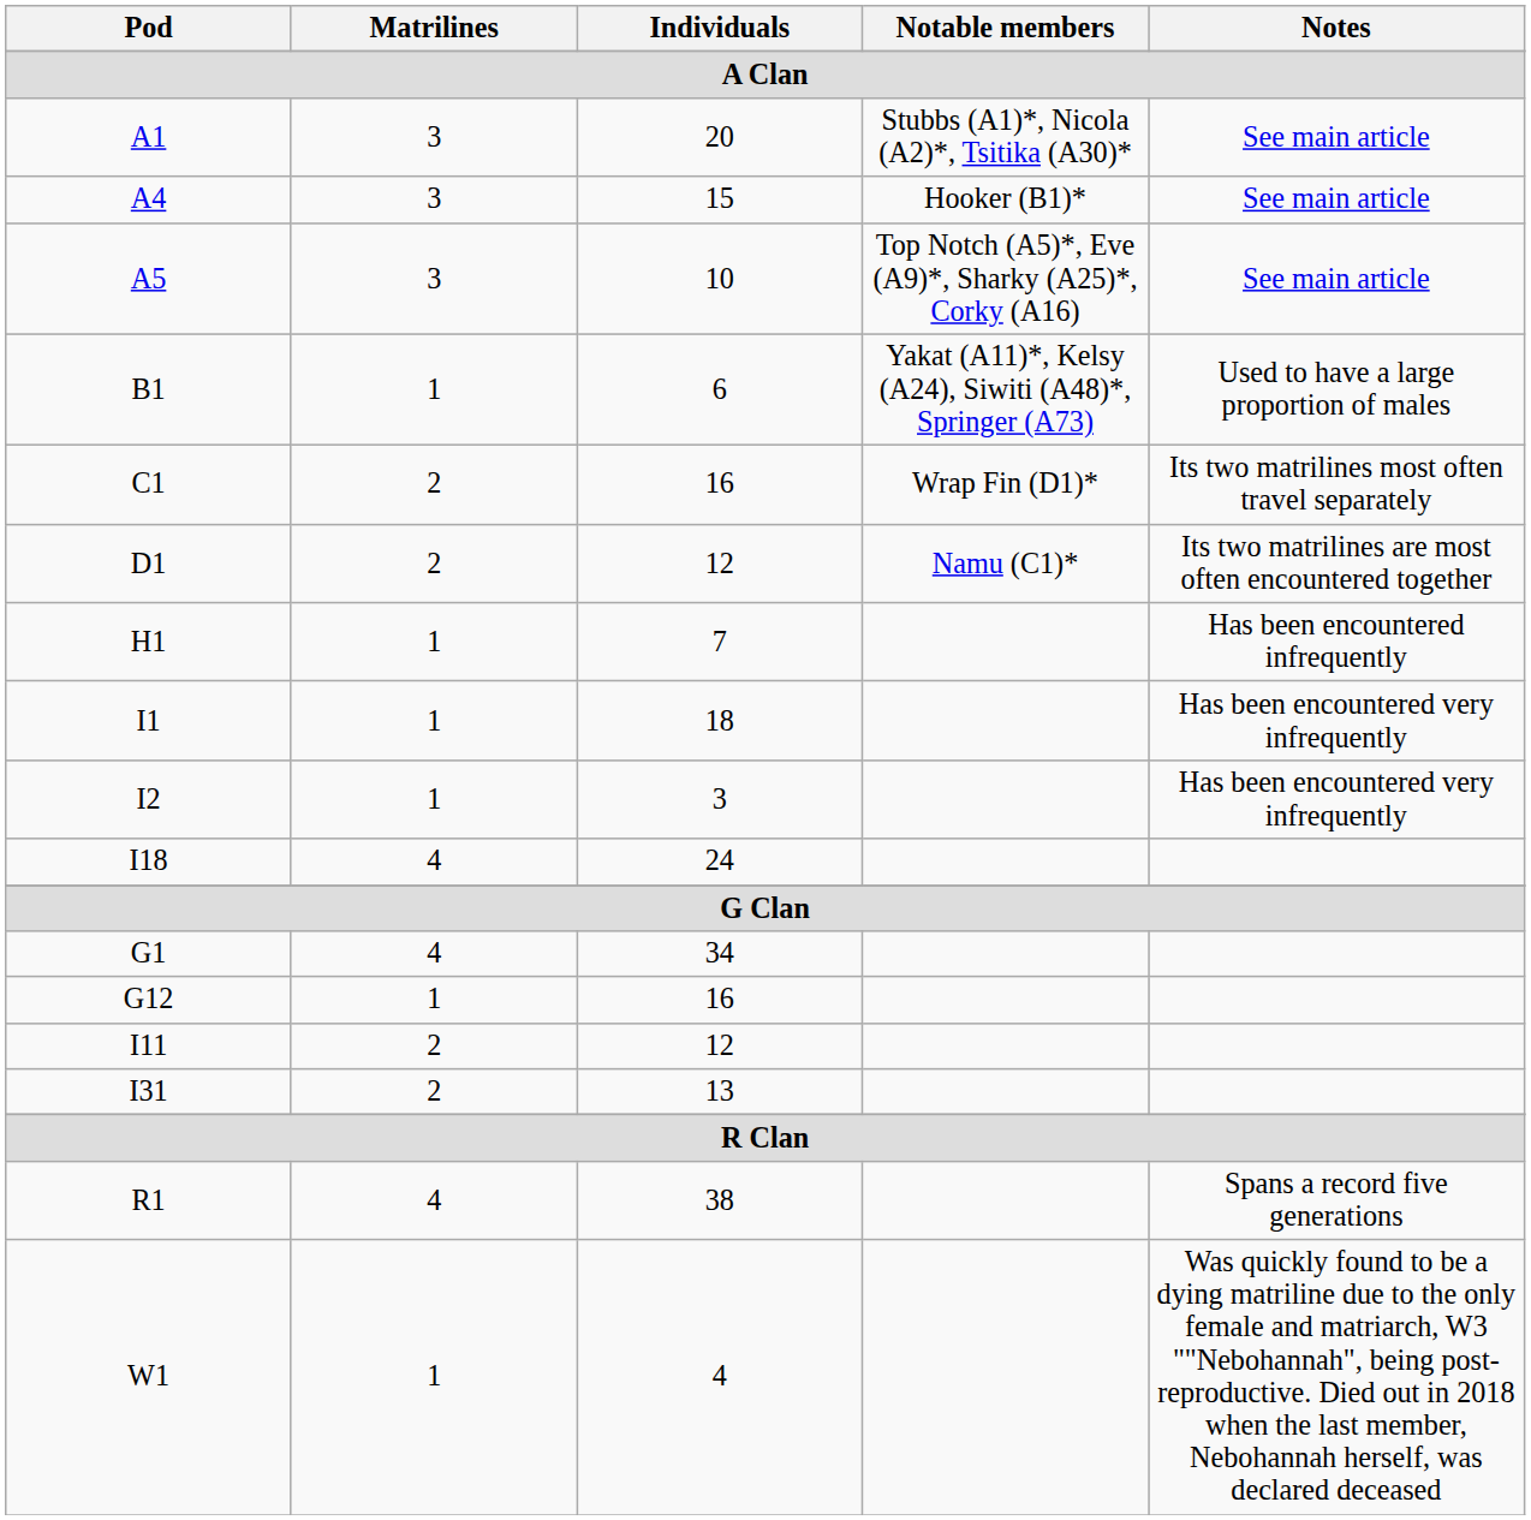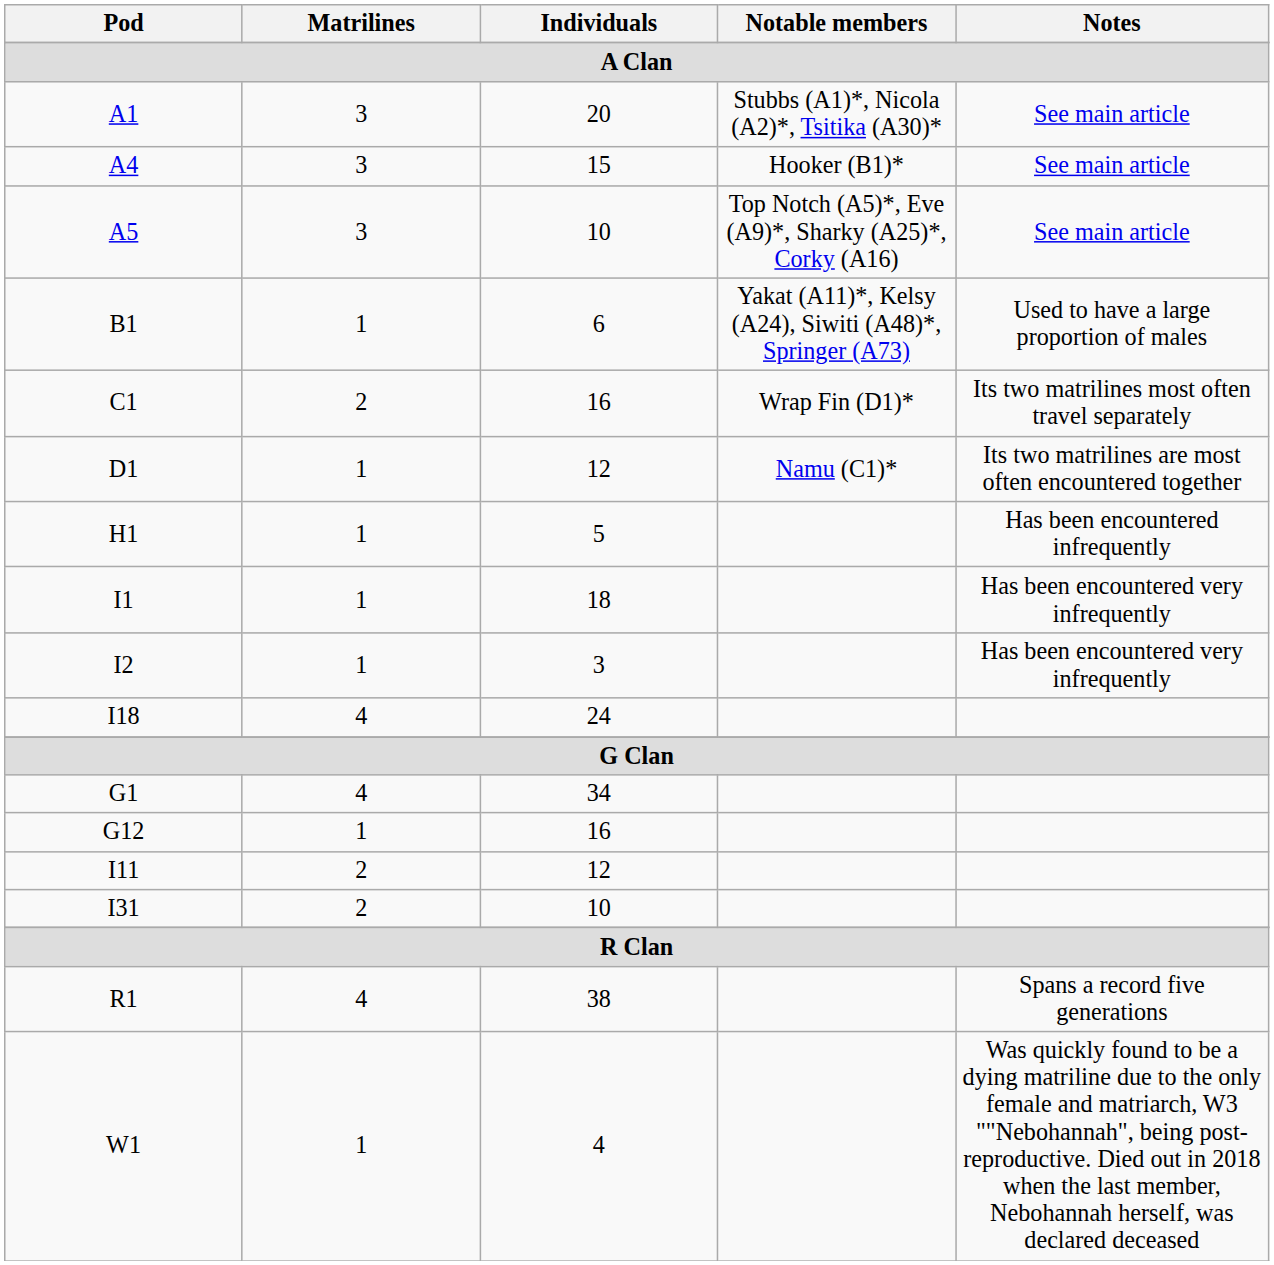D1 | Matrilines: 2 -> 1
H1 | Individuals: 7 -> 5
I31 | Individuals: 13 -> 10
